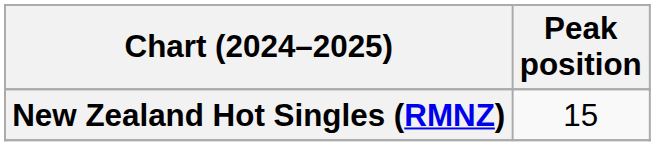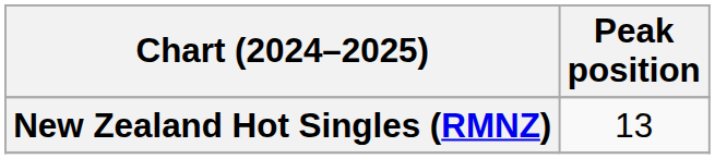New Zealand Hot Singles (RMNZ) | Peak position: 15 -> 13
